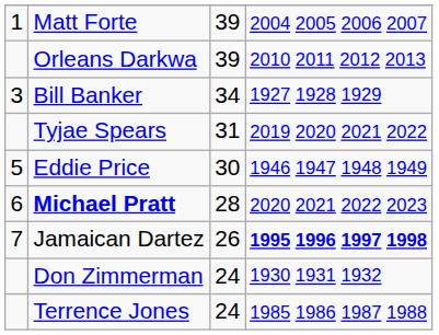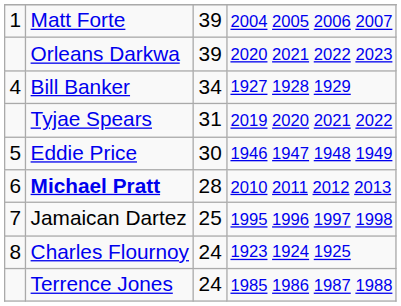Orleans Darkwa | column 4: 2010 2011 2012 2013 -> 2020 2021 2022 2023
Bill Banker | column 1: 3 -> 4
Michael Pratt | column 4: 2020 2021 2022 2023 -> 2010 2011 2012 2013
Jamaican Dartez | column 3: 26 -> 25
Jamaican Dartez | column 4: bold -> normal
+ row: 8 | Charles Flournoy | 24 | 1923 1924 1925
- row: Don Zimmerman | 24 | 1930 1931 1932
